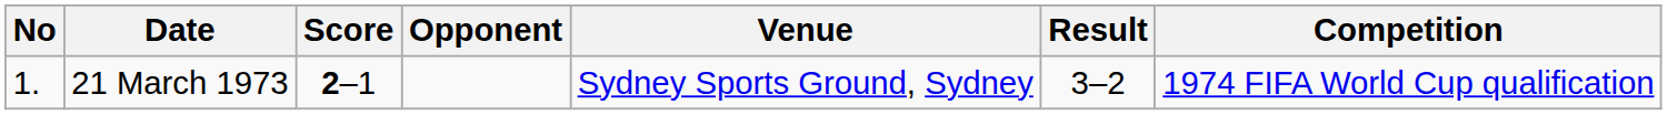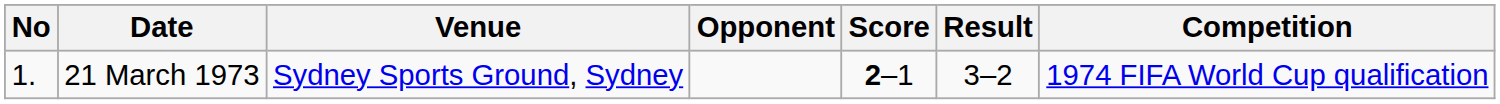columns swapped: Venue <-> Score
